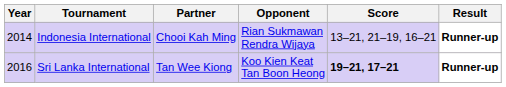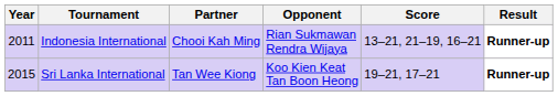Indonesia International | Year: 2014 -> 2011
Sri Lanka International | Year: 2016 -> 2015
Sri Lanka International | Score: bold -> normal
